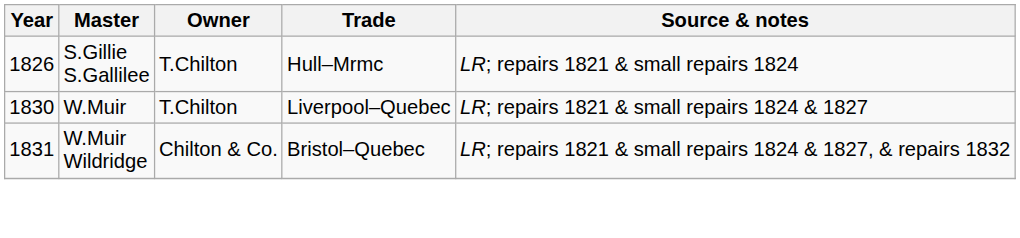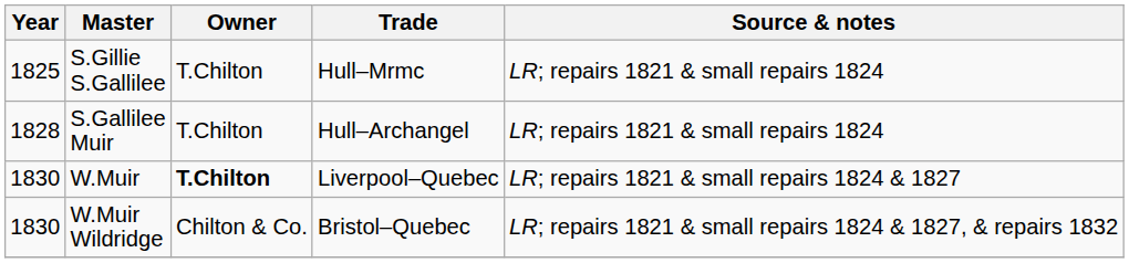S.Gillie S.Gallilee | Year: 1826 -> 1825
+ row: 1828 | S.Gallilee Muir | T.Chilton | Hull–Archangel | LR; repairs 1821 & small repairs 1824
W.Muir | Owner: normal -> bold
W.Muir Wildridge | Year: 1831 -> 1830
